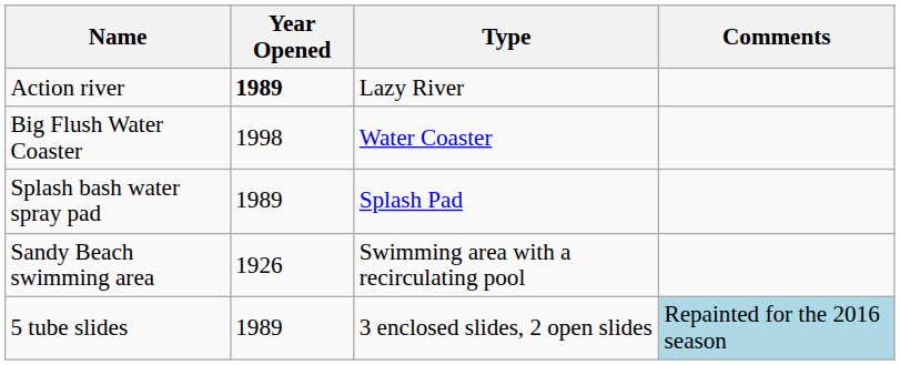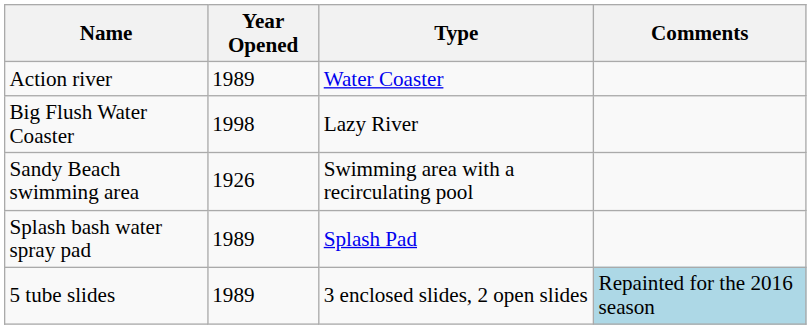Action river | Year Opened: bold -> normal
Action river | Type: Lazy River -> Water Coaster
Big Flush Water Coaster | Type: Water Coaster -> Lazy River
rows swapped: Sandy Beach swimming area <-> Splash bash water spray pad
